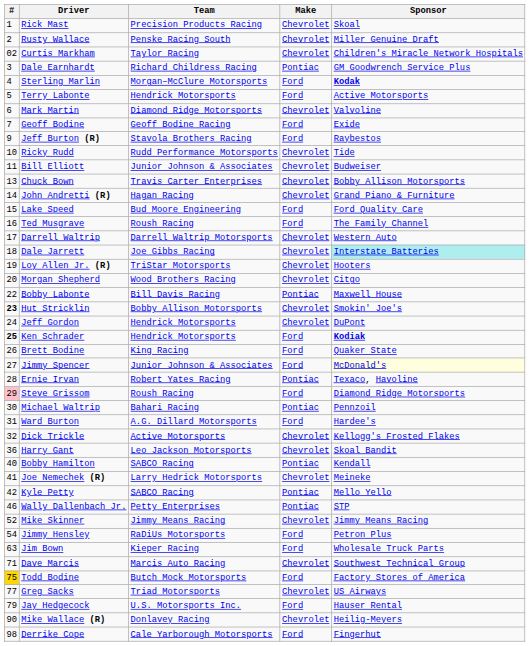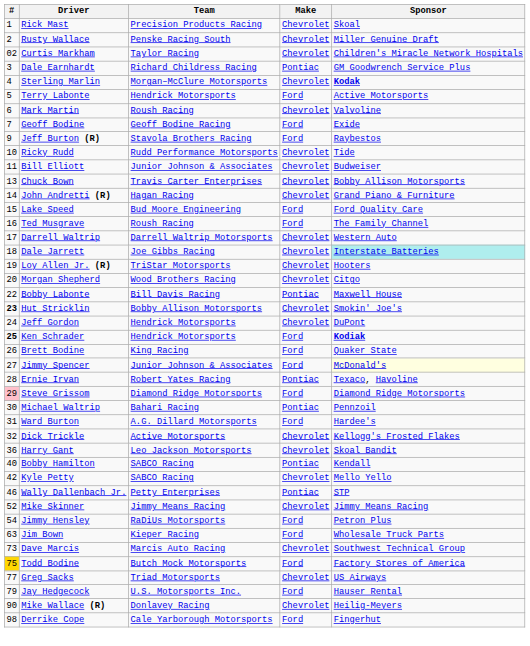Sterling Marlin | Make: Ford -> Chevrolet
Mark Martin | Team: Diamond Ridge Motorsports -> Roush Racing
Steve Grissom | Team: Roush Racing -> Diamond Ridge Motorsports
- row: 41 | Joe Nemechek (R) | Larry Hedrick Motorsports | Chevrolet | Meineke
Kyle Petty | Make: Pontiac -> Chevrolet
Dave Marcis | #: 71 -> 73
